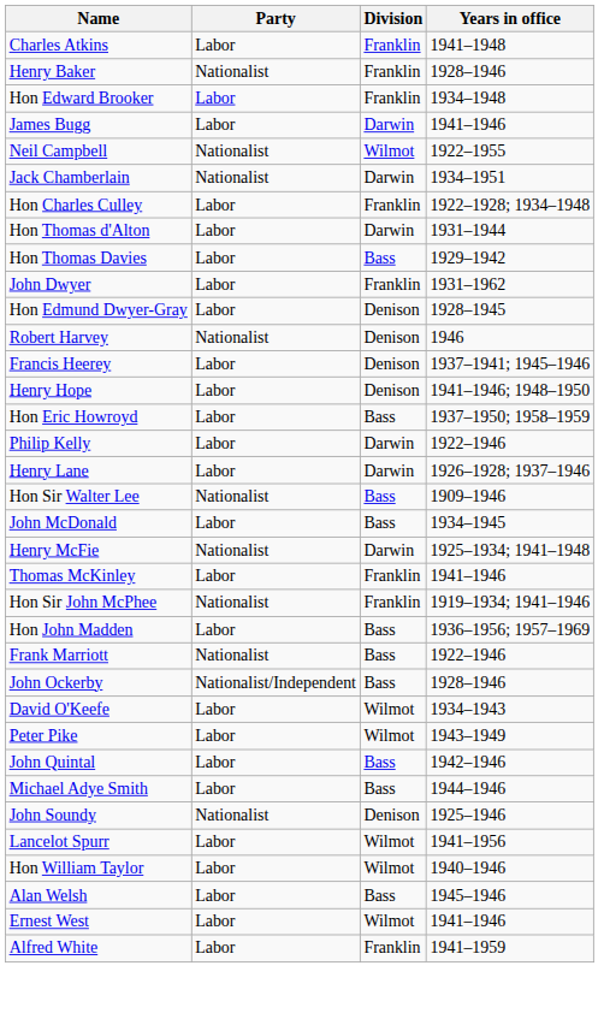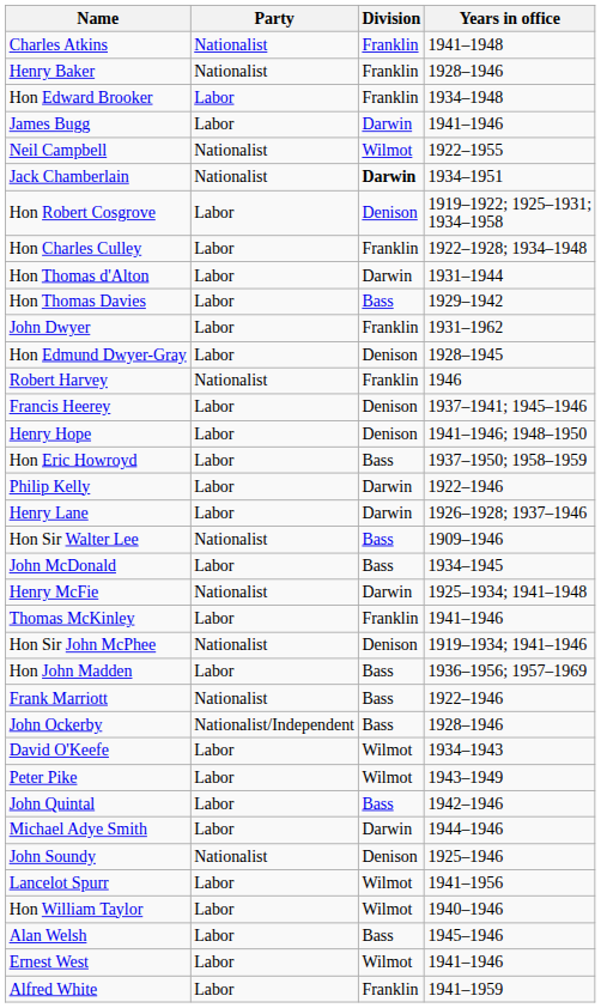Charles Atkins | Party: Labor -> Nationalist
Jack Chamberlain | Division: normal -> bold
+ row: Hon Robert Cosgrove | Labor | Denison | 1919–1922; 1925–1931; 1934–1958
Robert Harvey | Division: Denison -> Franklin
Hon Sir John McPhee | Division: Franklin -> Denison
Michael Adye Smith | Division: Bass -> Darwin
